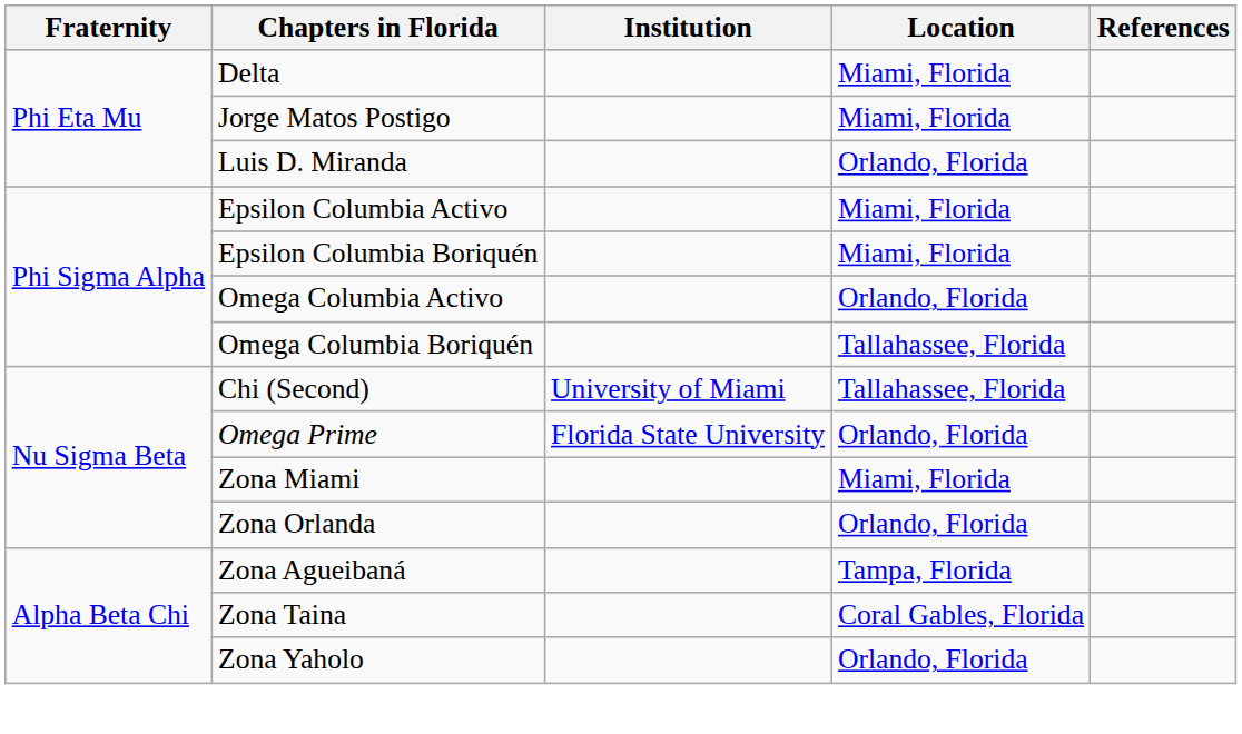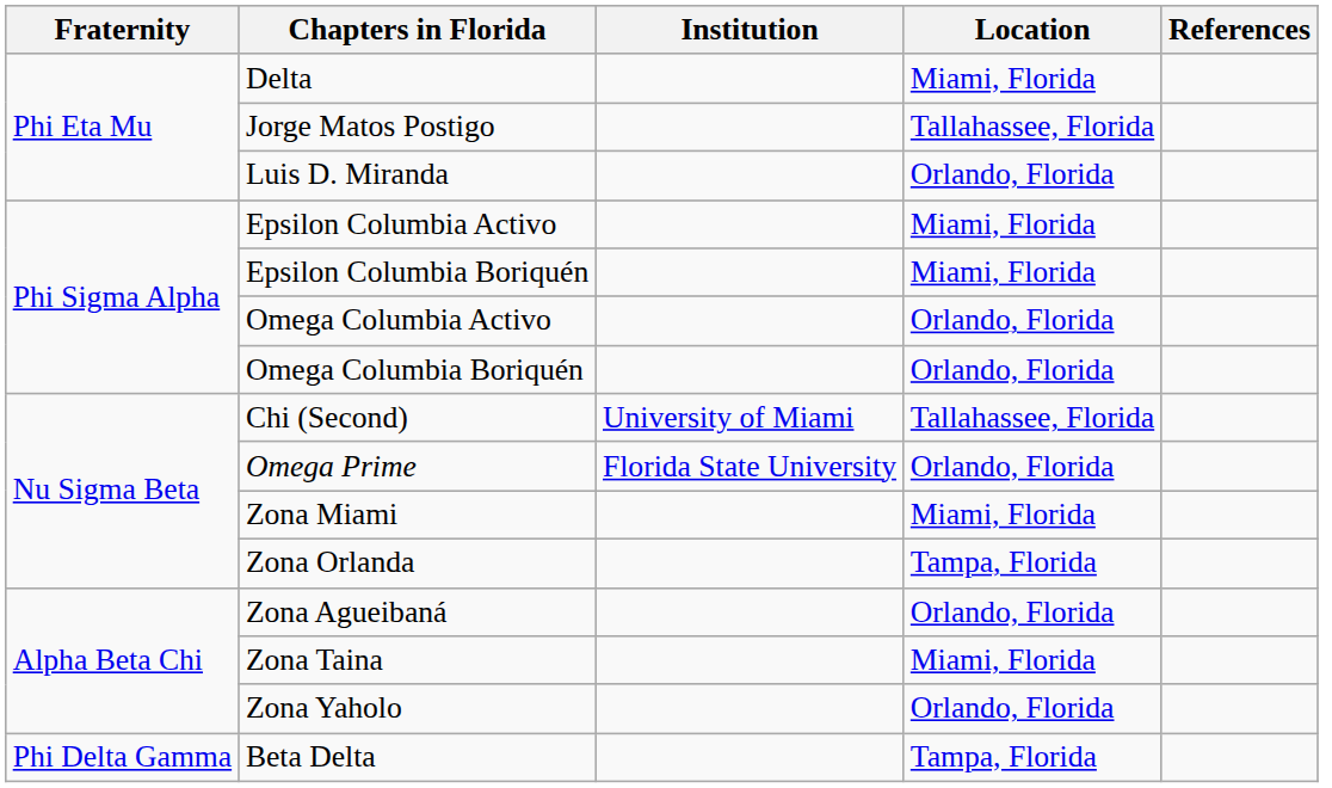Jorge Matos Postigo | Location: Miami, Florida -> Tallahassee, Florida
Omega Columbia Boriquén | Location: Tallahassee, Florida -> Orlando, Florida
Zona Orlanda | Location: Orlando, Florida -> Tampa, Florida
Zona Agueibaná | Location: Tampa, Florida -> Orlando, Florida
Zona Taina | Location: Coral Gables, Florida -> Miami, Florida
+ row: Phi Delta Gamma | Beta Delta | Tampa, Florida
